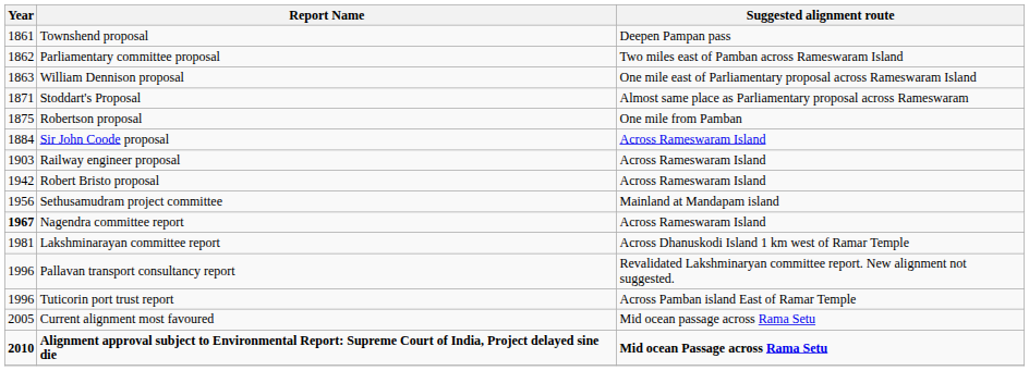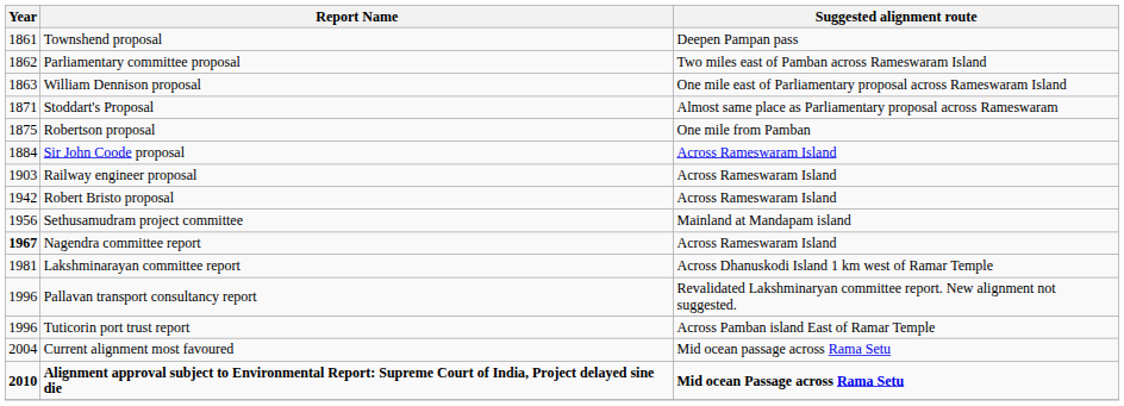Current alignment most favoured | Year: 2005 -> 2004
